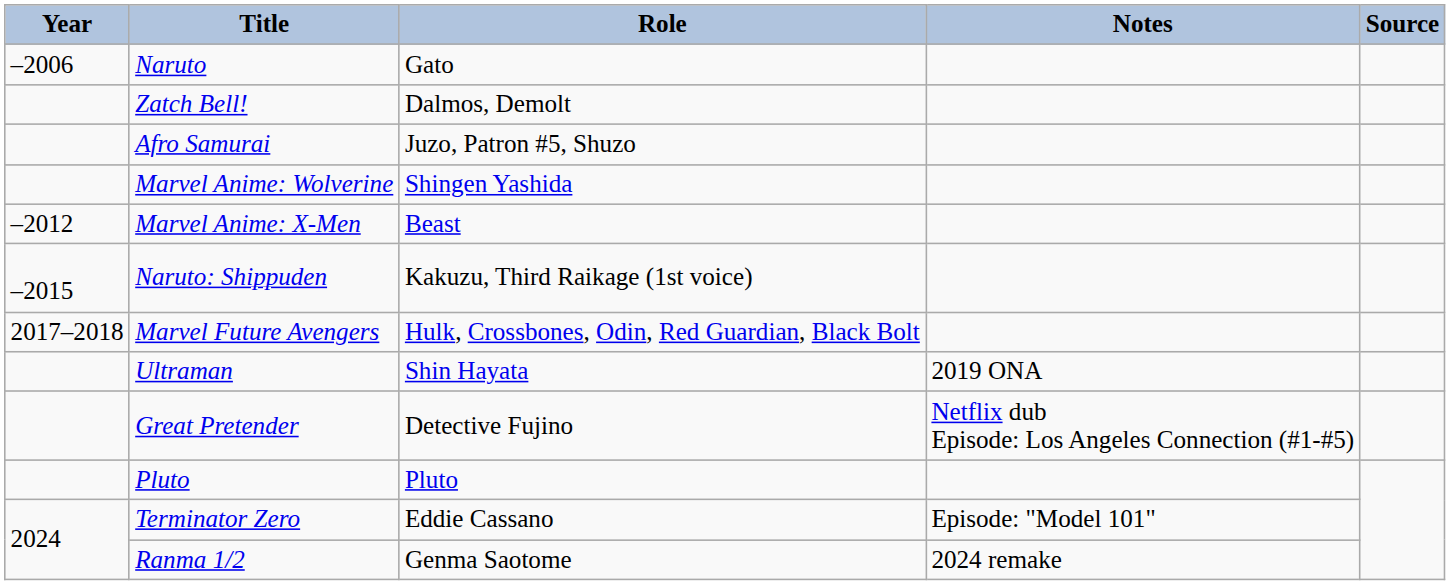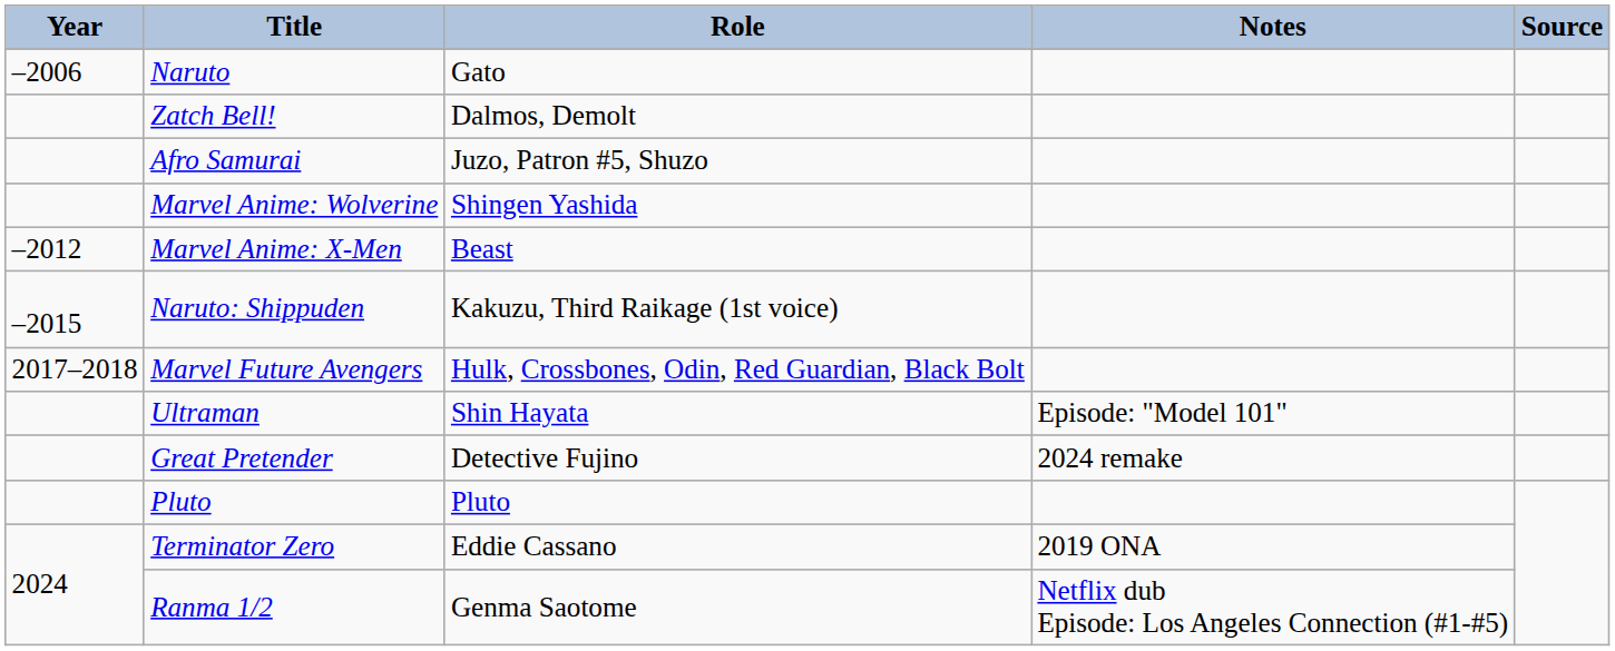Ultraman | Notes: 2019 ONA -> Episode: "Model 101"
Great Pretender | Notes: Netflix dub Episode: Los Angeles Connection (#1-#5) -> 2024 remake
Terminator Zero | Notes: Episode: "Model 101" -> 2019 ONA
Ranma 1/2 | Notes: 2024 remake -> Netflix dub Episode: Los Angeles Connection (#1-#5)
